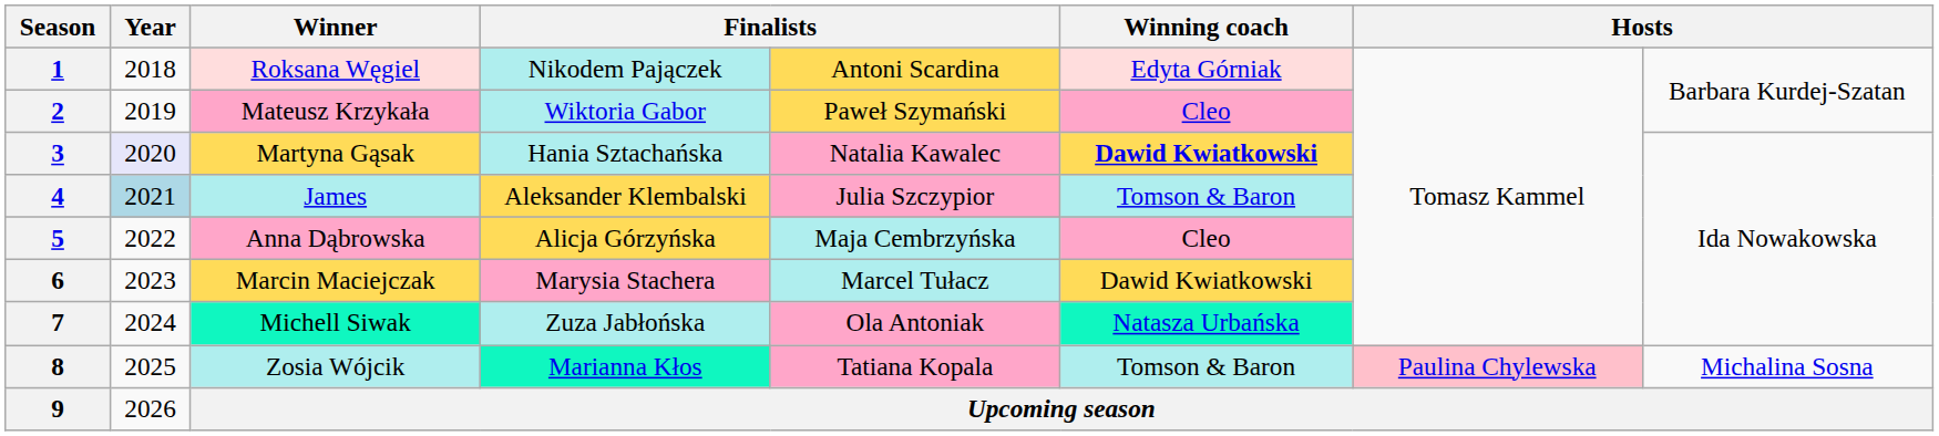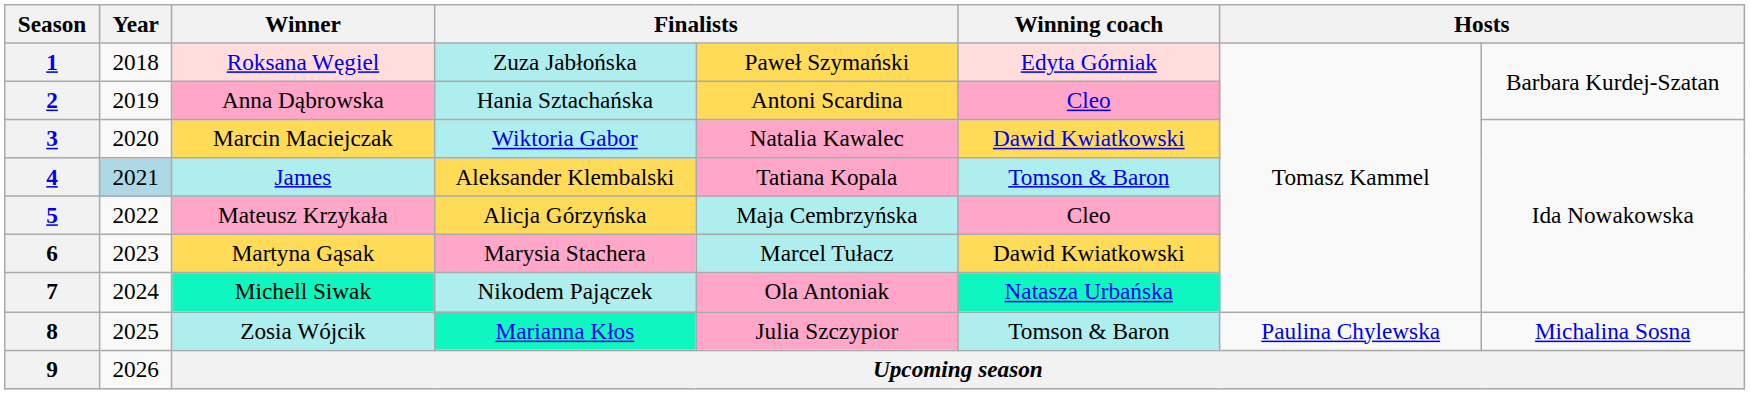1 | column 4: Nikodem Pajączek -> Zuza Jabłońska
1 | column 5: Antoni Scardina -> Paweł Szymański
2 | Winner: Mateusz Krzykała -> Anna Dąbrowska
2 | column 4: Wiktoria Gabor -> Hania Sztachańska
2 | column 5: Paweł Szymański -> Antoni Scardina
3 | Year: lavender background -> no background
3 | Winner: Martyna Gąsak -> Marcin Maciejczak
3 | column 4: Hania Sztachańska -> Wiktoria Gabor
3 | Winning coach: bold -> normal
4 | column 5: Julia Szczypior -> Tatiana Kopala
5 | Winner: Anna Dąbrowska -> Mateusz Krzykała
6 | Winner: Marcin Maciejczak -> Martyna Gąsak
7 | column 4: Zuza Jabłońska -> Nikodem Pajączek
8 | column 5: Tatiana Kopala -> Julia Szczypior
8 | column 7: pink background -> no background
